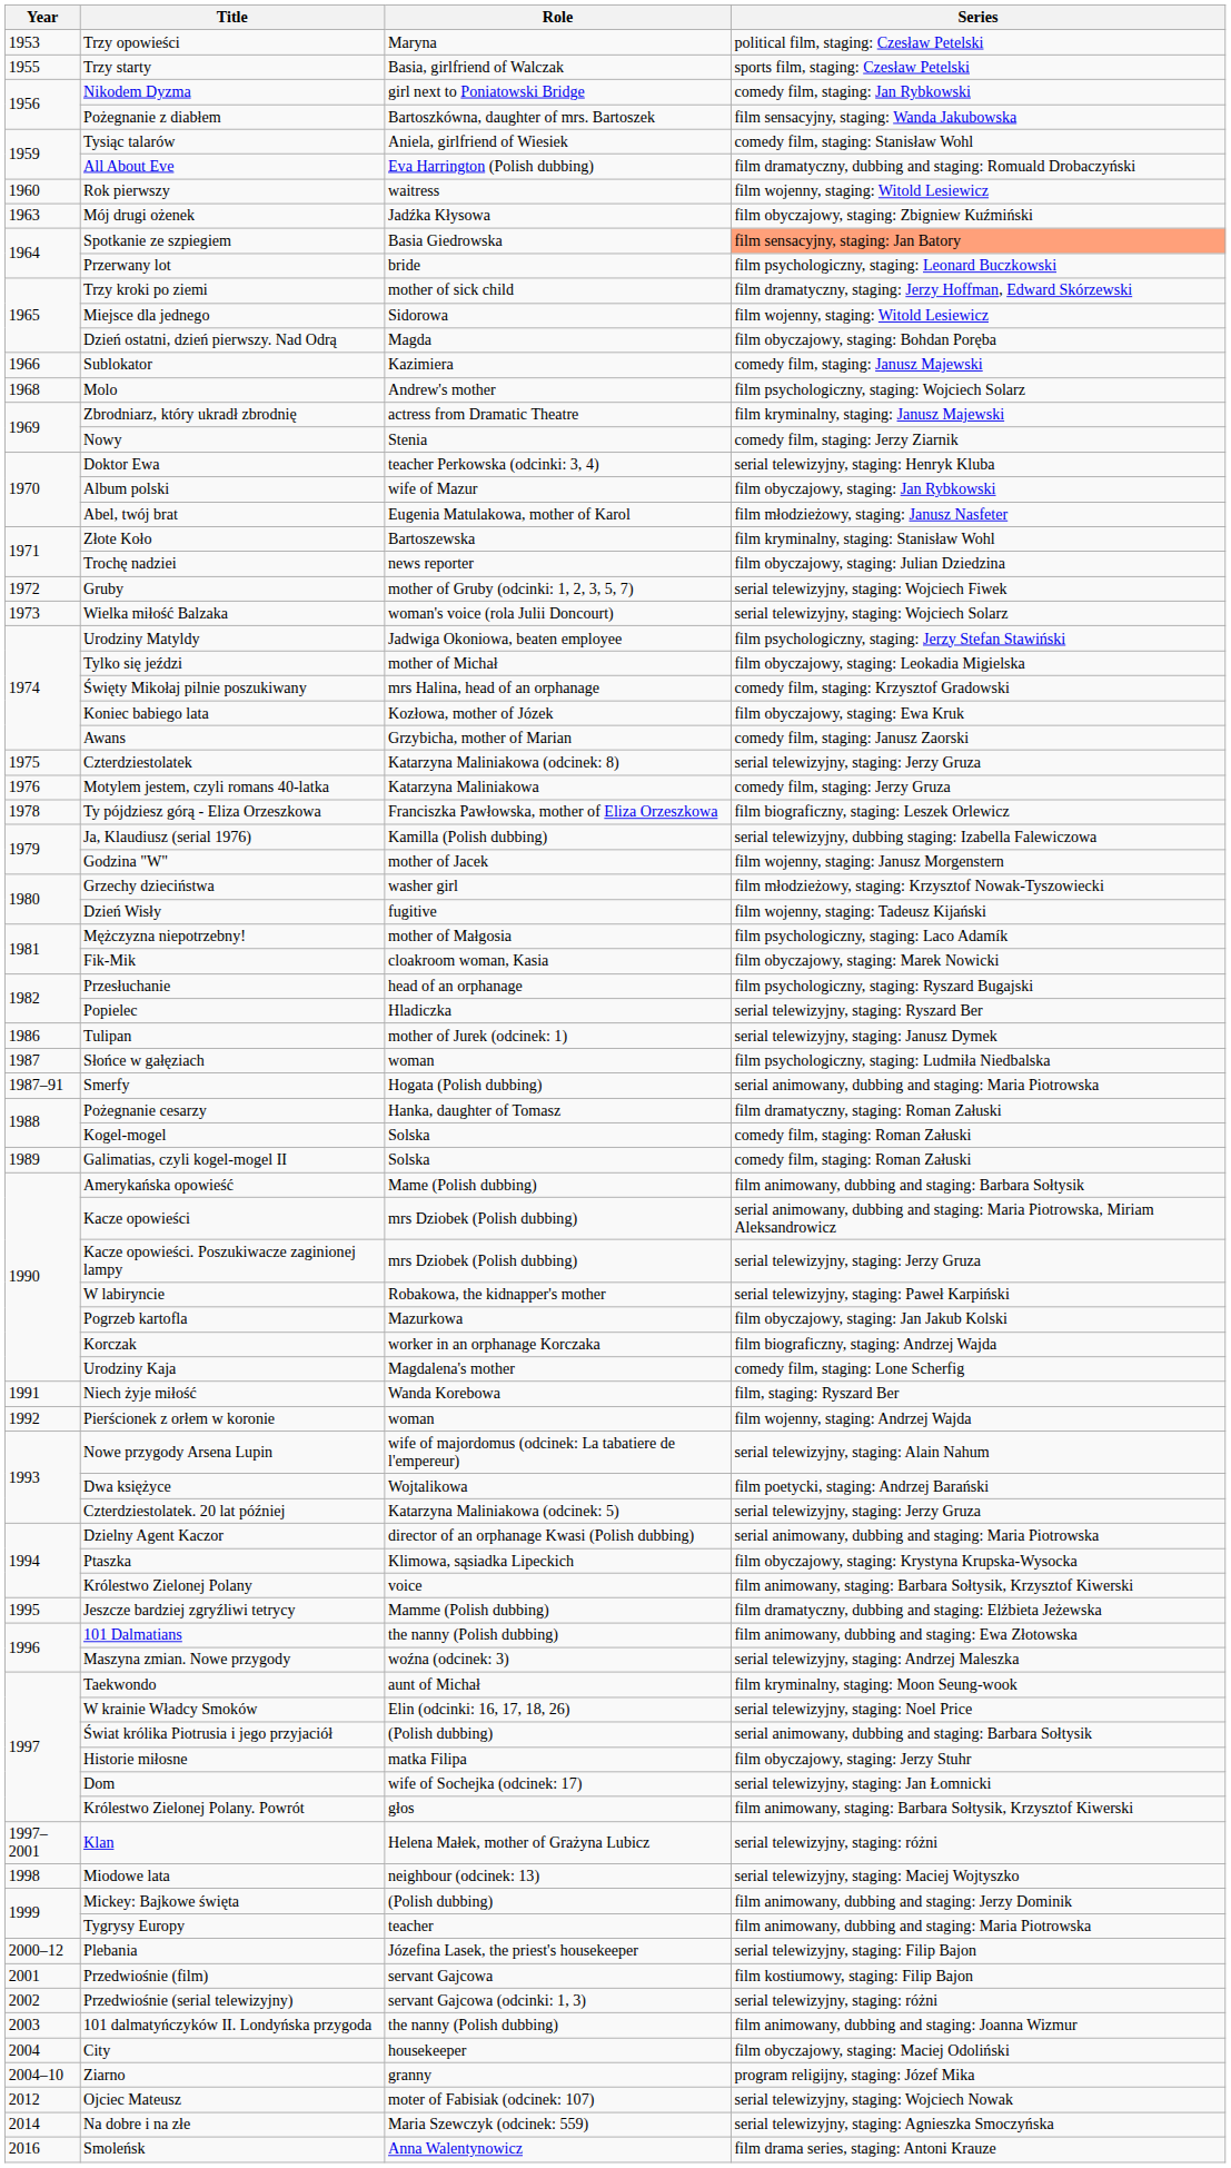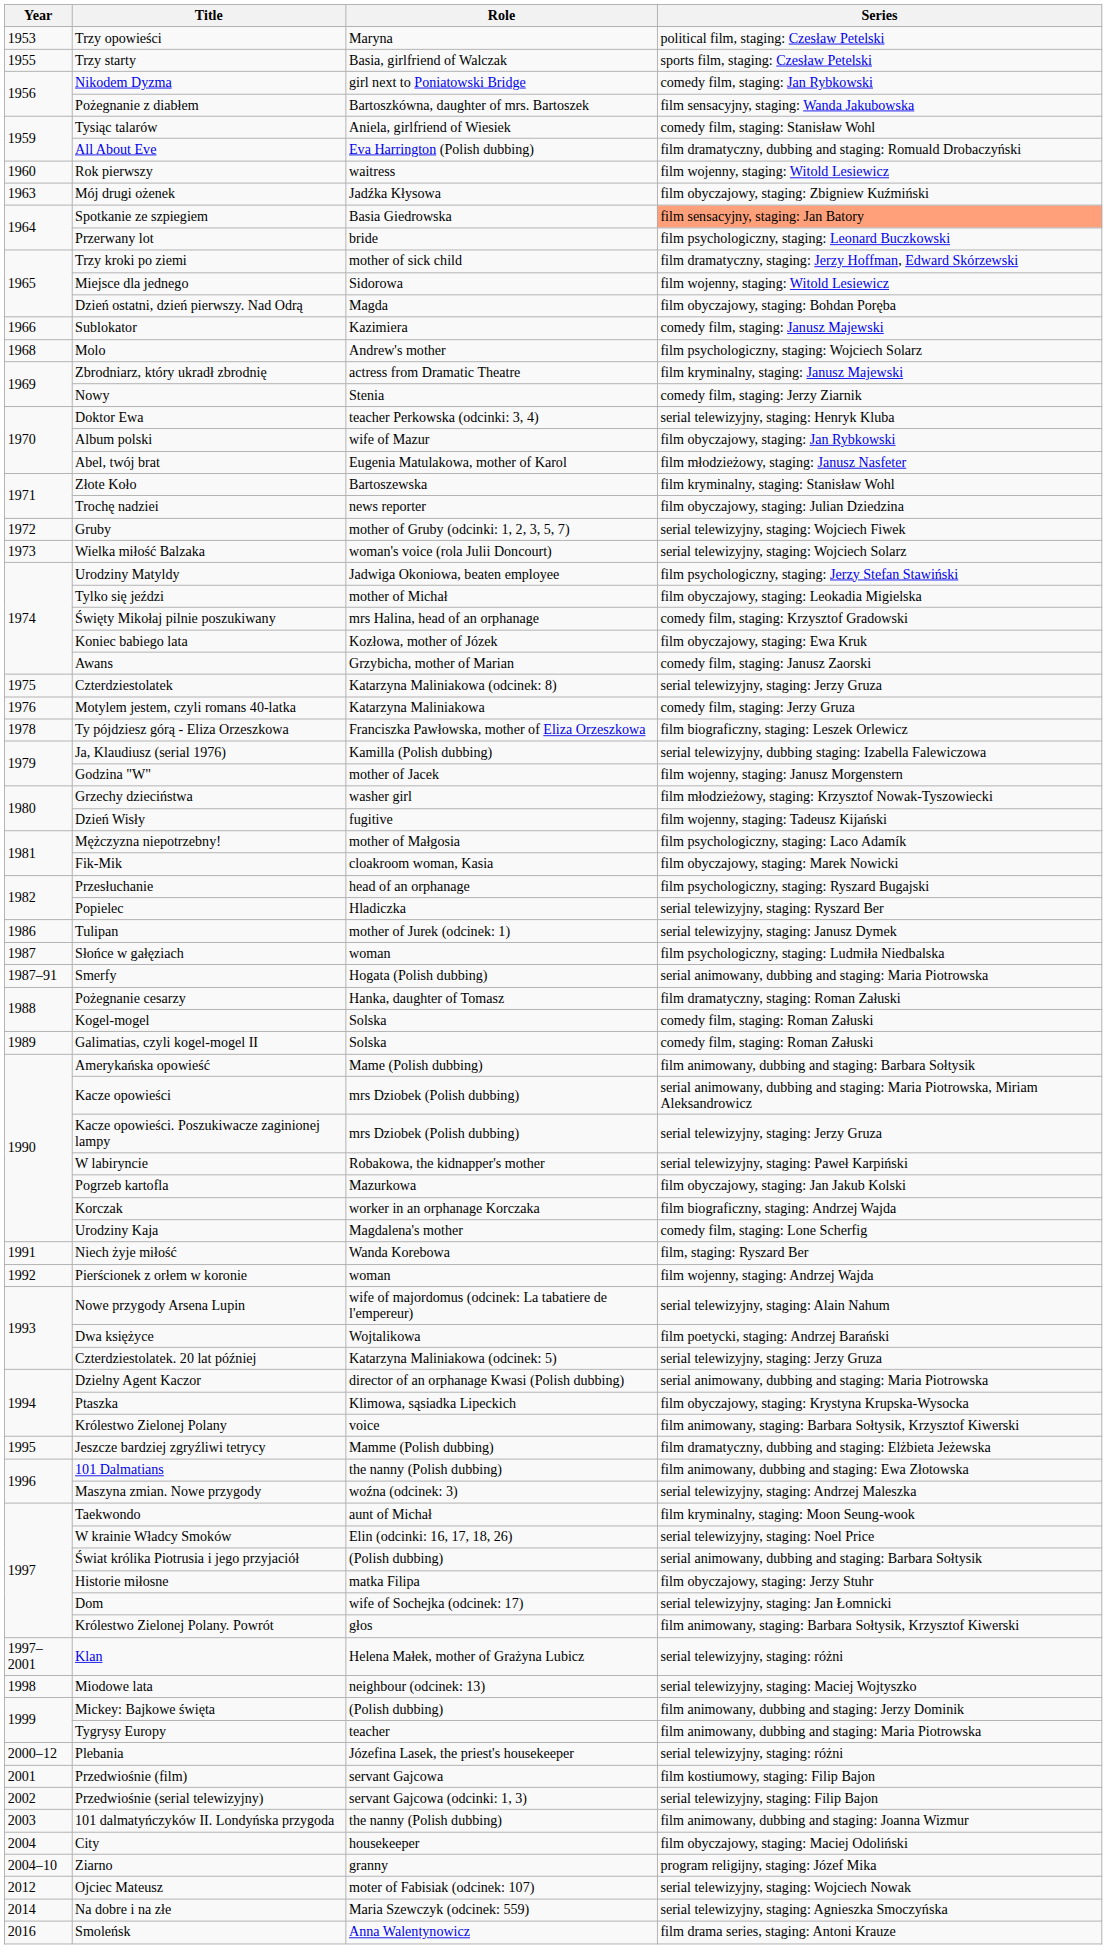Plebania | Series: serial telewizyjny, staging: Filip Bajon -> serial telewizyjny, staging: różni
Przedwiośnie (serial telewizyjny) | Series: serial telewizyjny, staging: różni -> serial telewizyjny, staging: Filip Bajon
